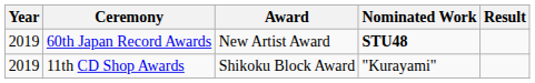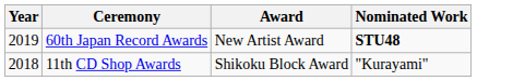- column: Result
11th CD Shop Awards | Year: 2019 -> 2018
